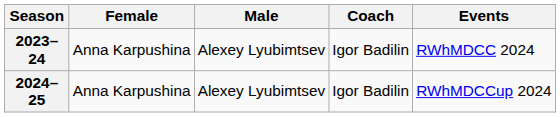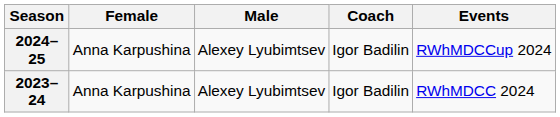rows swapped: 2023–24 <-> 2024–25
